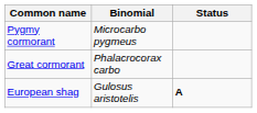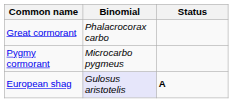rows swapped: Pygmy cormorant <-> Great cormorant
European shag | Binomial: no background -> lavender background
